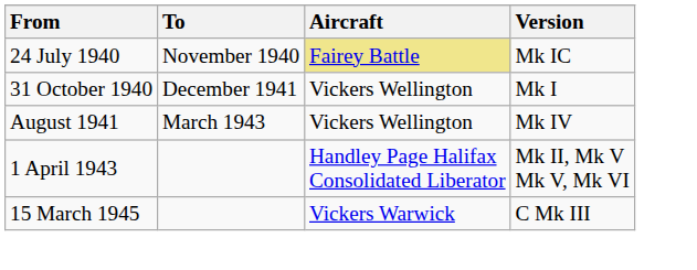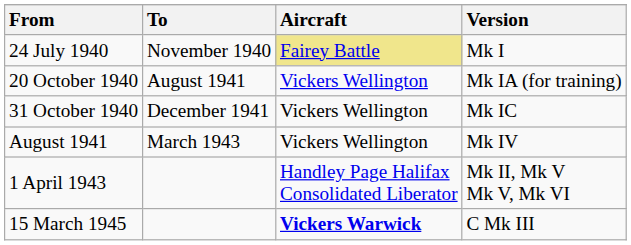24 July 1940 | Version: Mk IC -> Mk I
+ row: 20 October 1940 | August 1941 | Vickers Wellington | Mk IA (for training)
31 October 1940 | Version: Mk I -> Mk IC
15 March 1945 | Aircraft: normal -> bold
